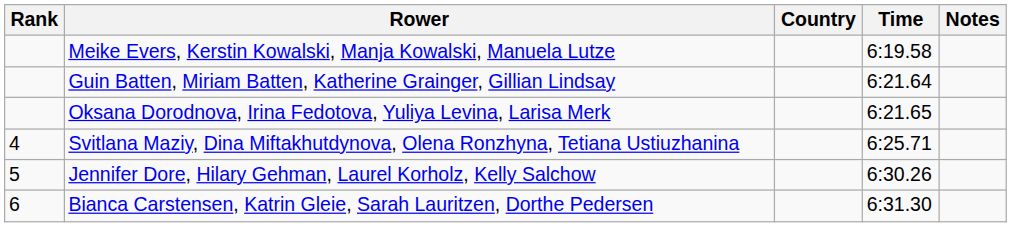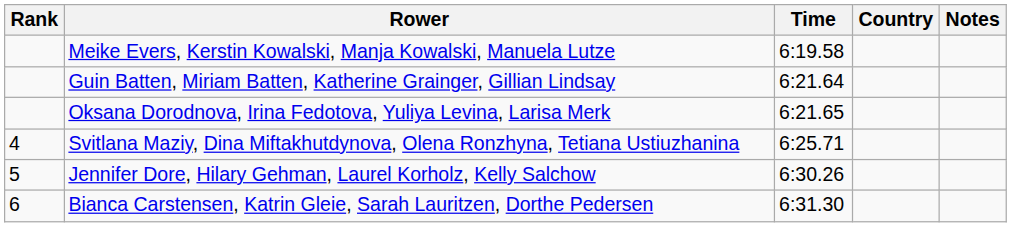columns swapped: Country <-> Time
